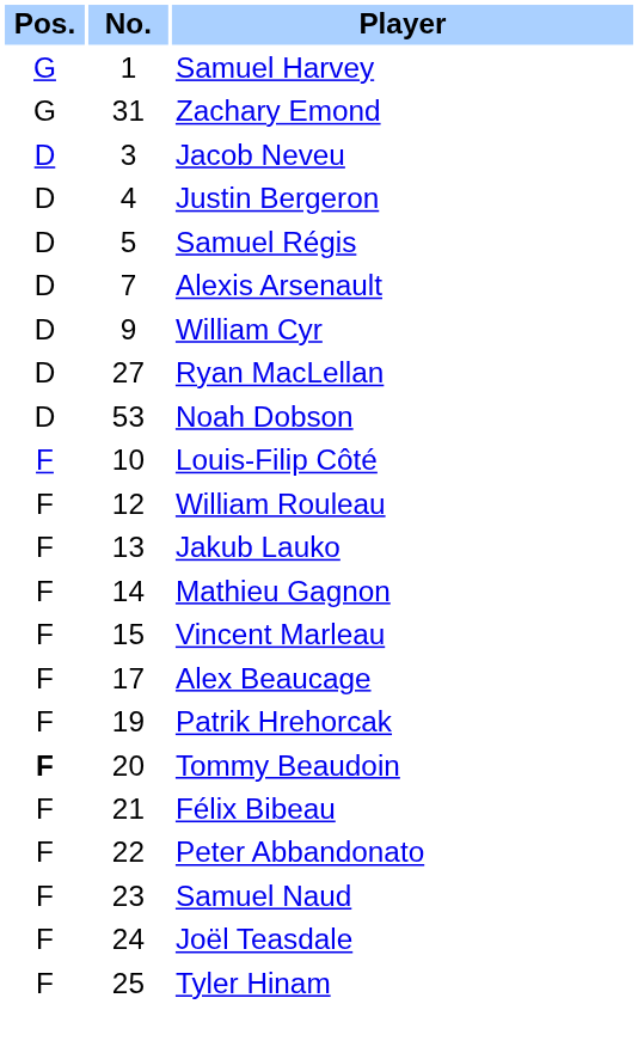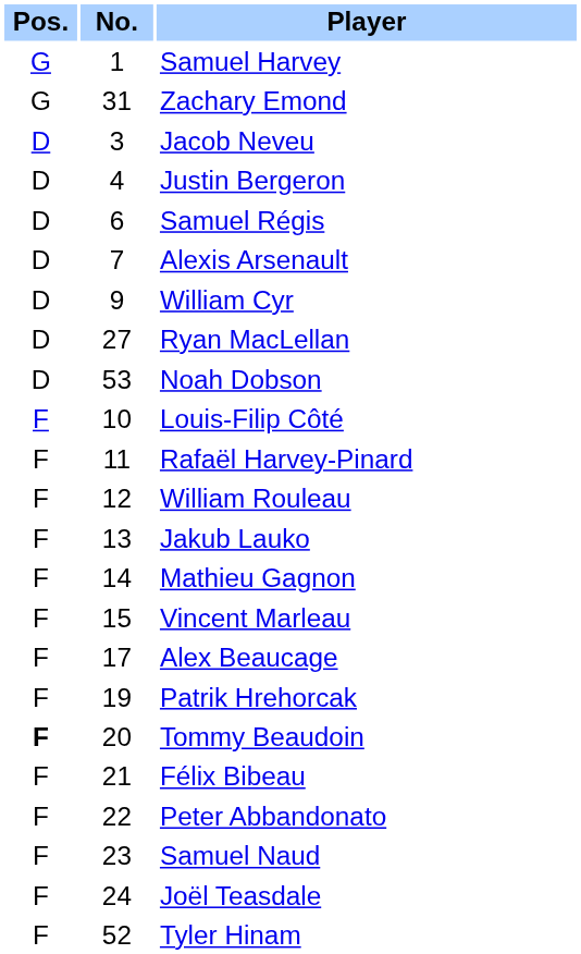Samuel Régis | No.: 5 -> 6
+ row: F | 11 | Rafaël Harvey-Pinard
Tyler Hinam | No.: 25 -> 52
